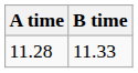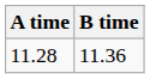11.28 | B time: 11.33 -> 11.36
